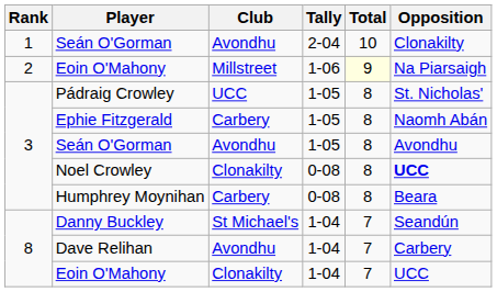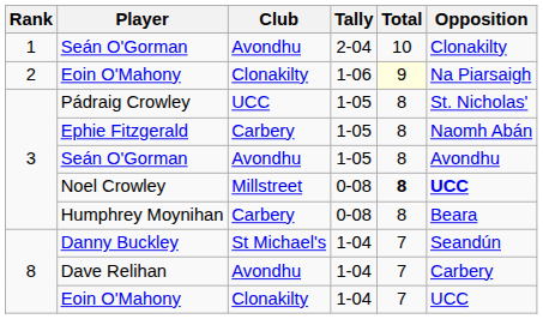Eoin O'Mahony / 1-06 | Club: Millstreet -> Clonakilty
Noel Crowley | Club: Clonakilty -> Millstreet
Noel Crowley | Total: normal -> bold
